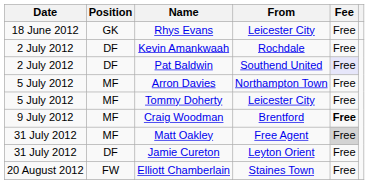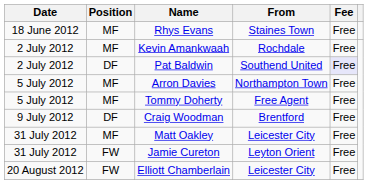Rhys Evans | Position: GK -> MF
Rhys Evans | From: Leicester City -> Staines Town
Kevin Amankwaah | Position: DF -> MF
Tommy Doherty | From: Leicester City -> Free Agent
Craig Woodman | Position: MF -> DF
Craig Woodman | Fee: bold -> normal
Matt Oakley | From: Free Agent -> Leicester City
Matt Oakley | Fee: lightgrey background -> no background
Jamie Cureton | Position: DF -> FW
Elliott Chamberlain | From: Staines Town -> Leicester City
